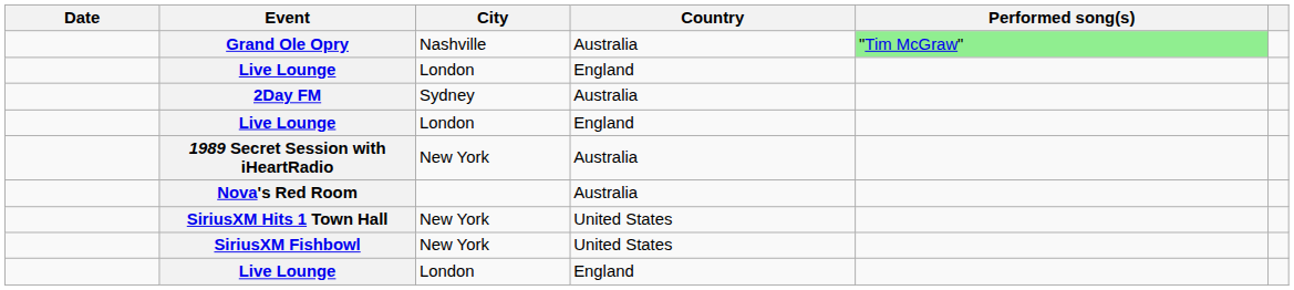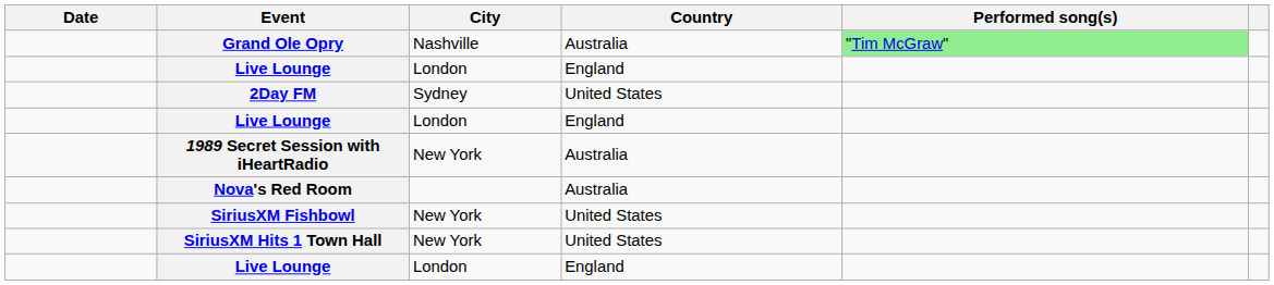2Day FM | Country: Australia -> United States
rows swapped: SiriusXM Fishbowl <-> SiriusXM Hits 1 Town Hall
